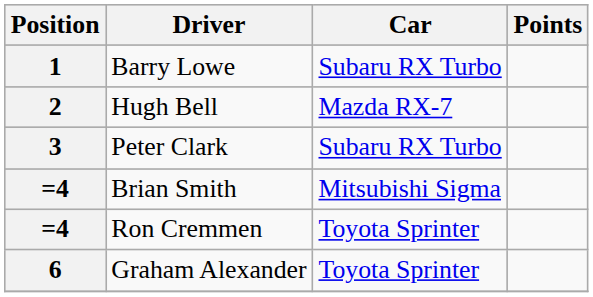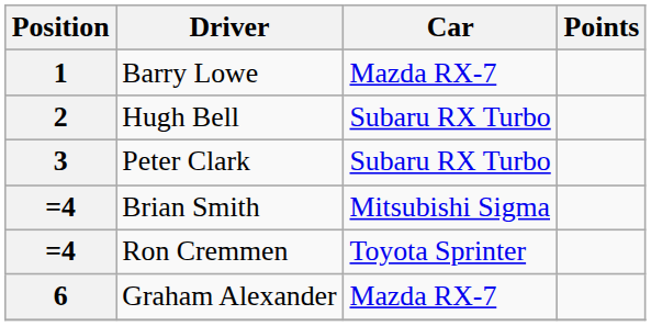Barry Lowe | Car: Subaru RX Turbo -> Mazda RX-7
Hugh Bell | Car: Mazda RX-7 -> Subaru RX Turbo
Graham Alexander | Car: Toyota Sprinter -> Mazda RX-7
